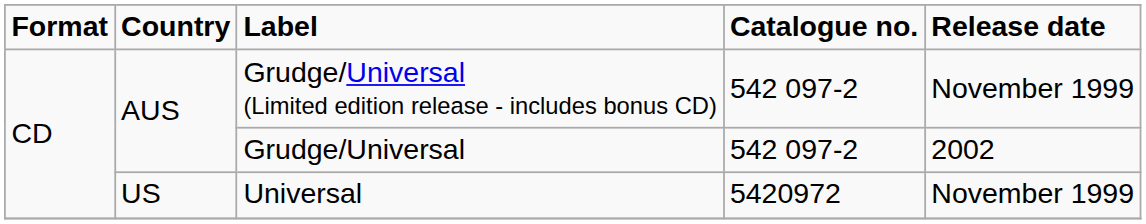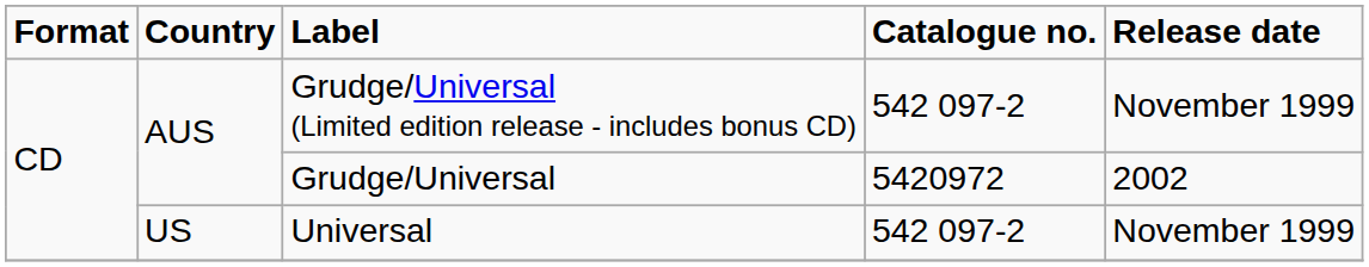Grudge/Universal | Catalogue no.: 542 097-2 -> 5420972
Universal | Catalogue no.: 5420972 -> 542 097-2
